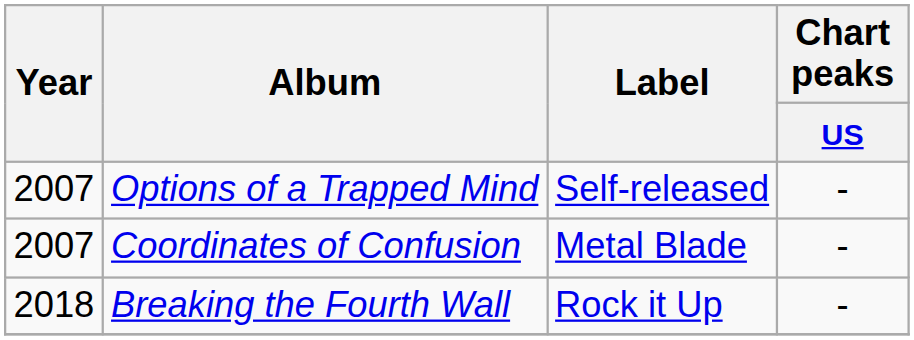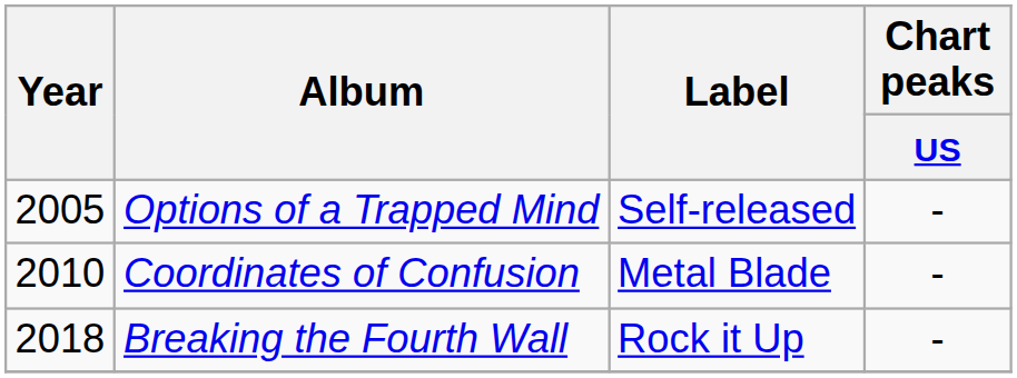Options of a Trapped Mind | Year: 2007 -> 2005
Coordinates of Confusion | Year: 2007 -> 2010
